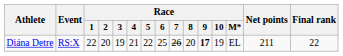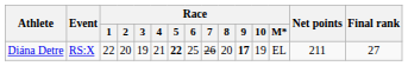Diána Detre | Race / 5: normal -> bold
Diána Detre | Final rank: 22 -> 27
